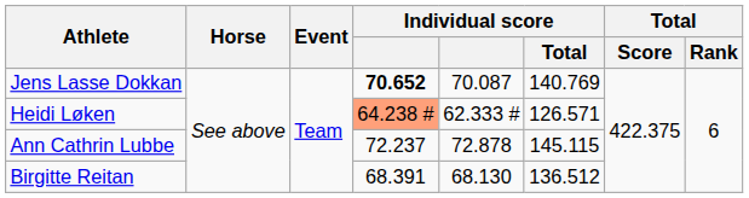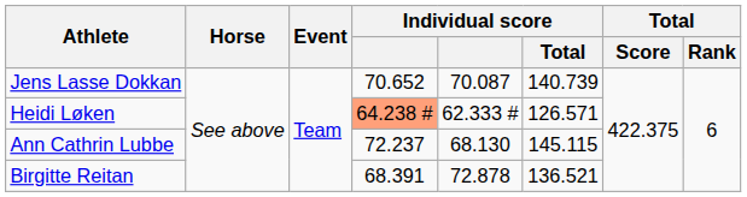Jens Lasse Dokkan | column 4: bold -> normal
Jens Lasse Dokkan | Individual score / Total: 140.769 -> 140.739
Ann Cathrin Lubbe | column 5: 72.878 -> 68.130
Birgitte Reitan | column 5: 68.130 -> 72.878
Birgitte Reitan | Individual score / Total: 136.512 -> 136.521
